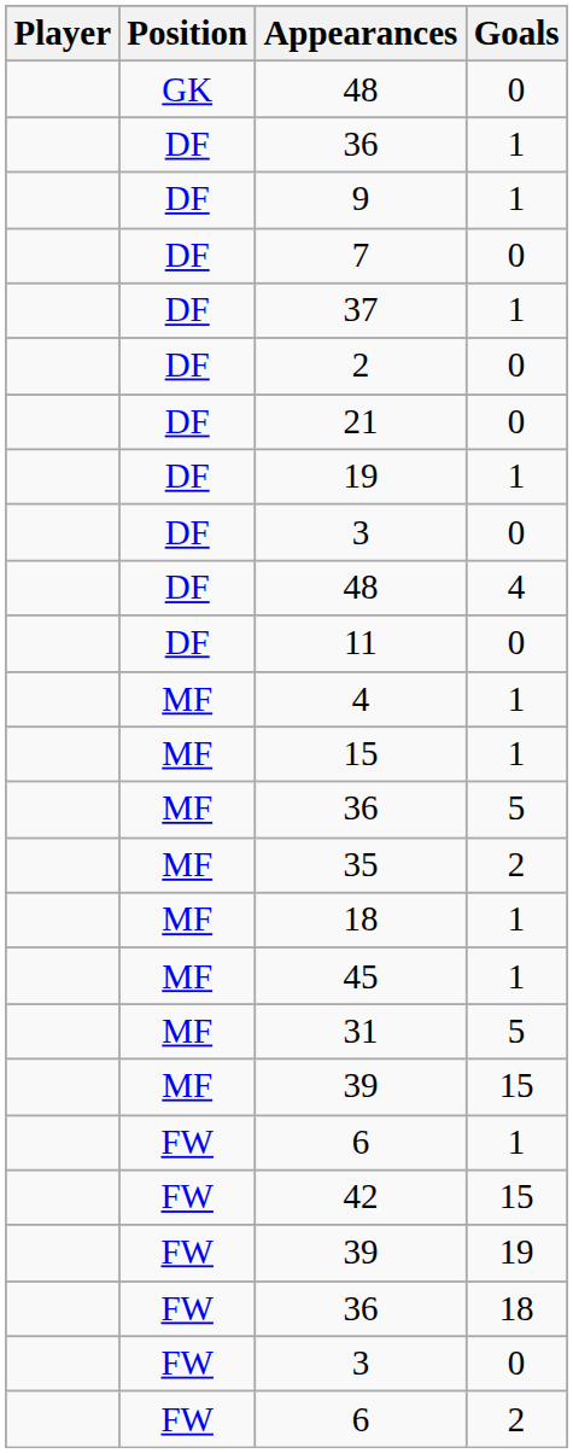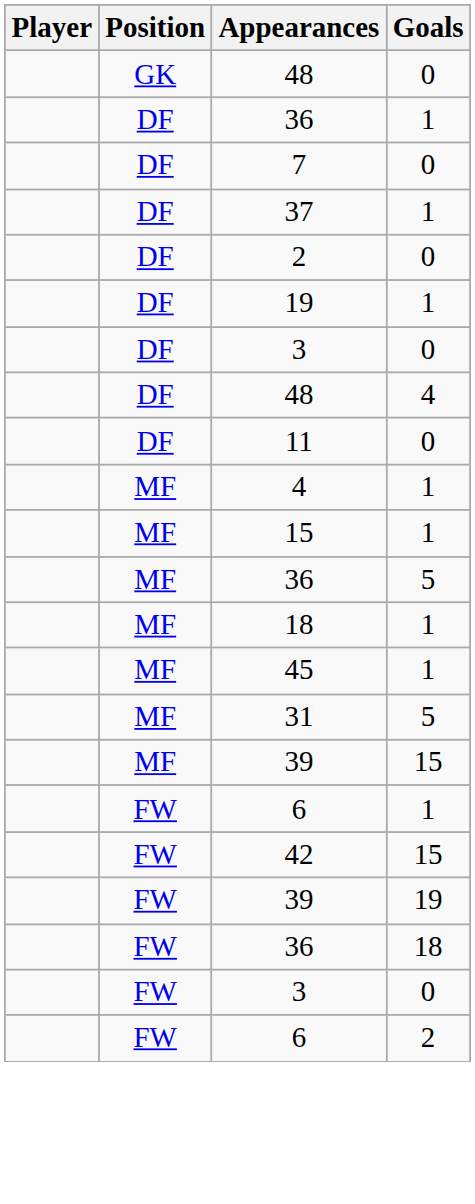- row: DF | 9 | 1
- row: DF | 21 | 0
- row: MF | 35 | 2
